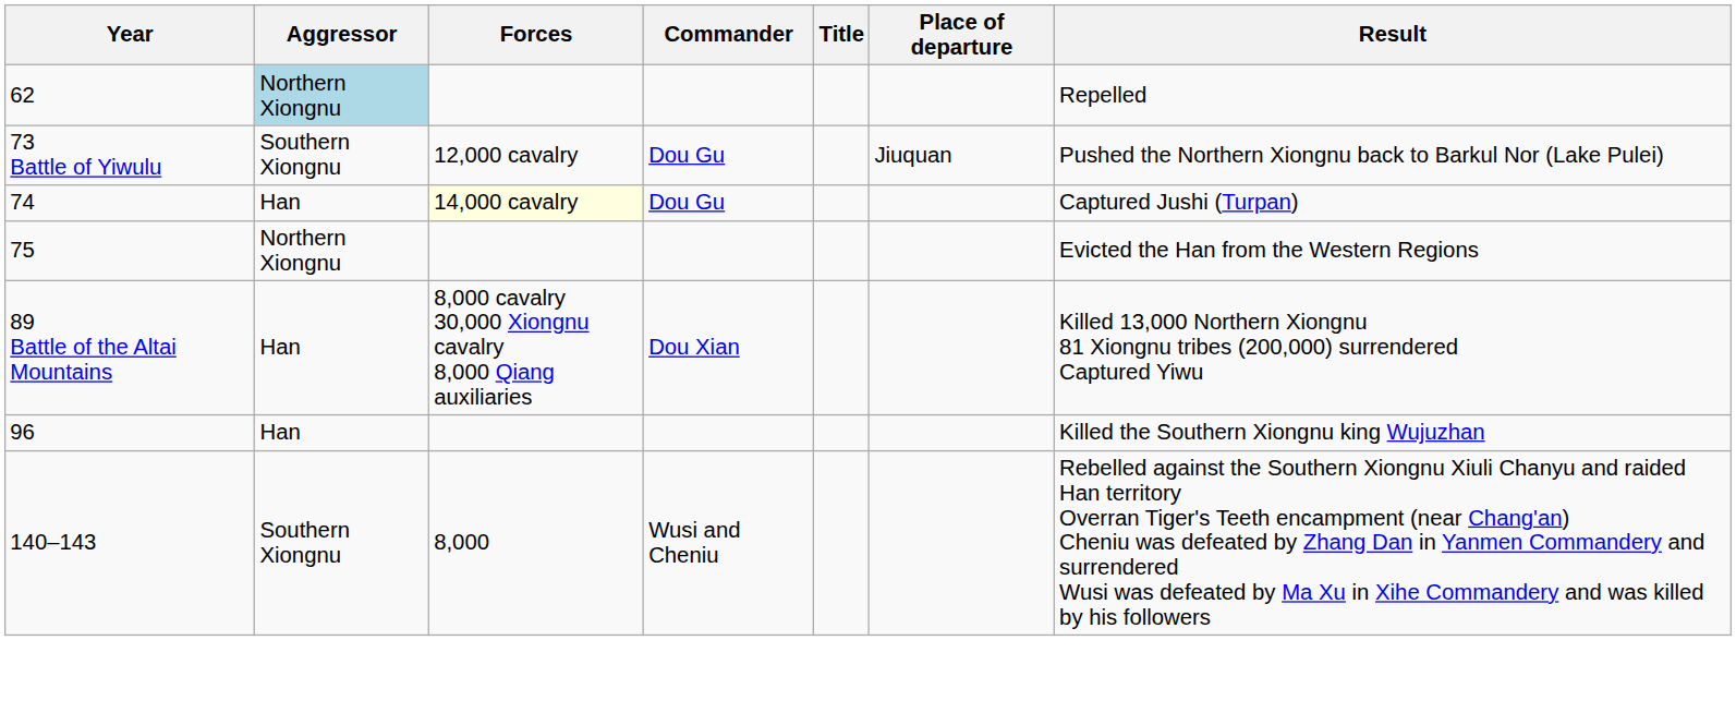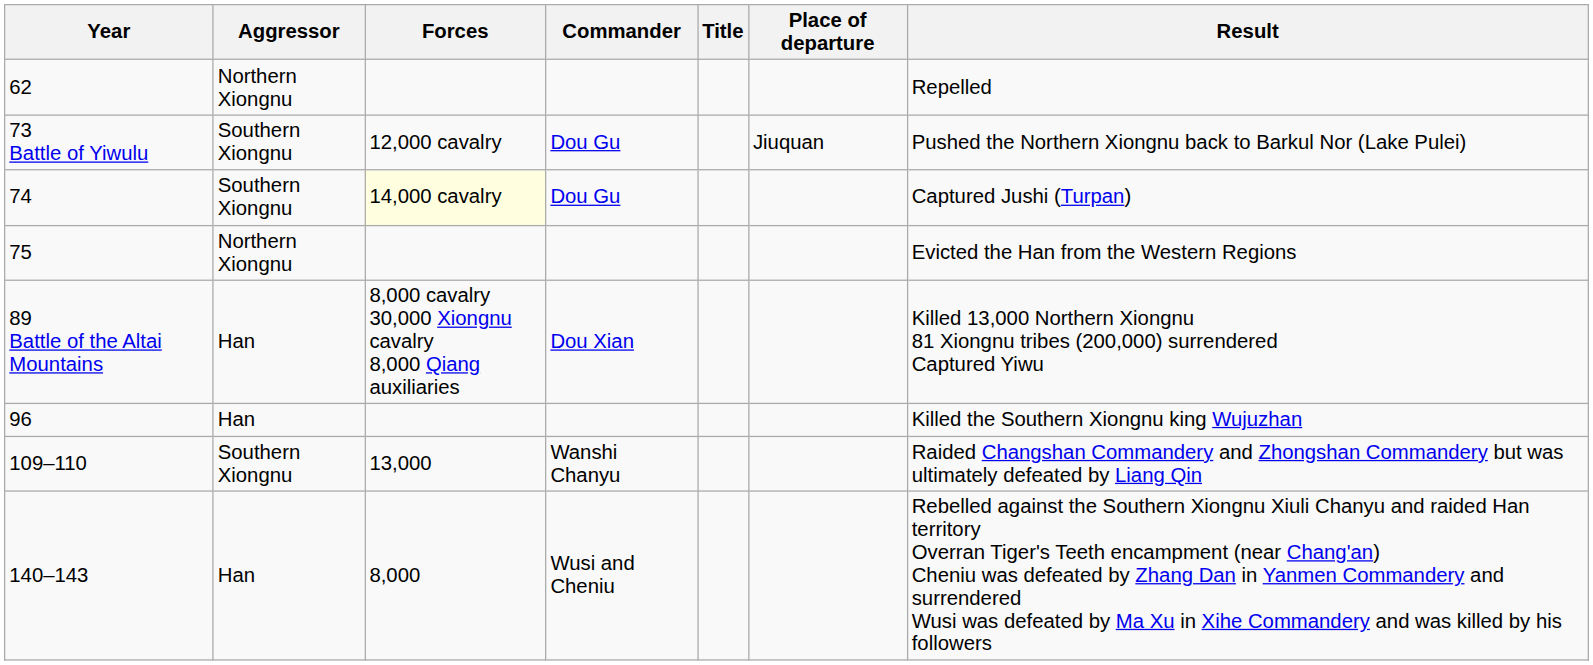62 | Aggressor: lightblue background -> no background
74 | Aggressor: Han -> Southern Xiongnu
+ row: 109–110 | Southern Xiongnu | 13,000 | Wanshi Chanyu | Raided Changshan Commandery and Zhongshan Commandery but was ultimately defeated by Liang Qin
140–143 | Aggressor: Southern Xiongnu -> Han
